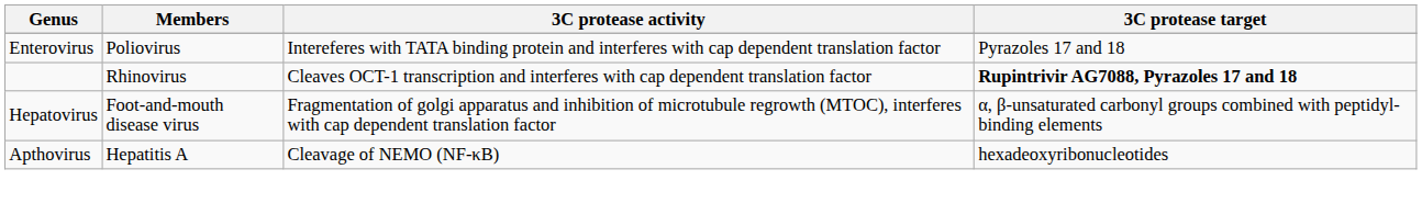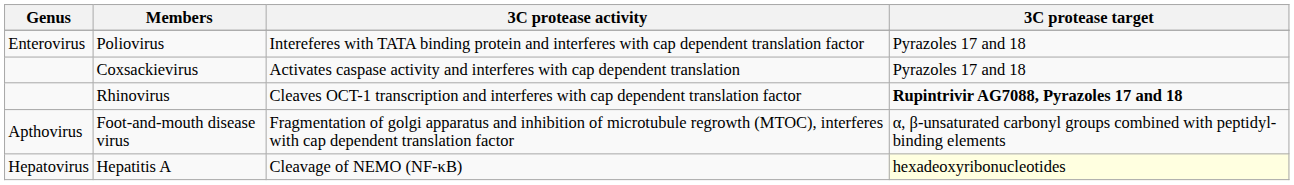+ row: Coxsackievirus | Activates caspase activity and interferes with cap dependent translation | Pyrazoles 17 and 18
Foot-and-mouth disease virus | Genus: Hepatovirus -> Apthovirus
Hepatitis A | Genus: Apthovirus -> Hepatovirus
Hepatitis A | 3C protease target: no background -> lightyellow background
